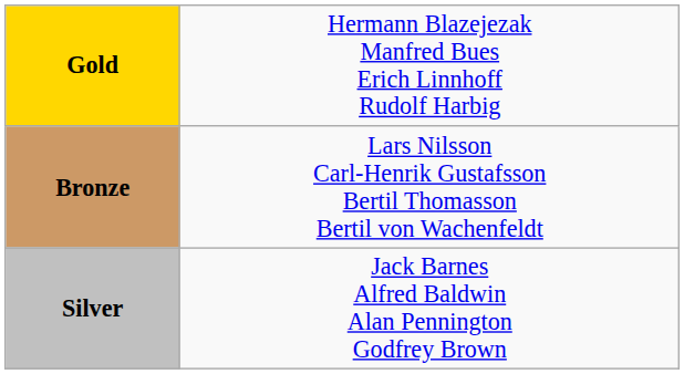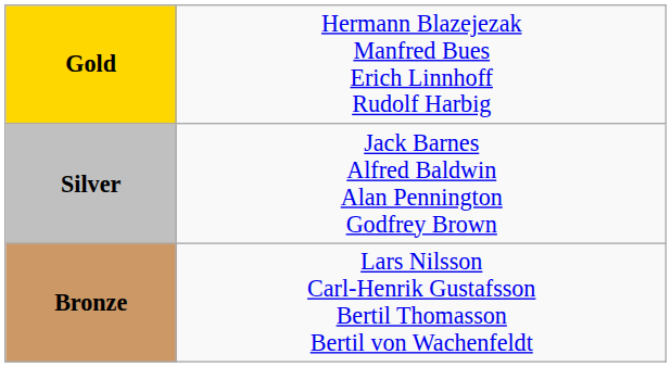rows swapped: Silver <-> Bronze
